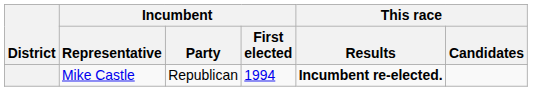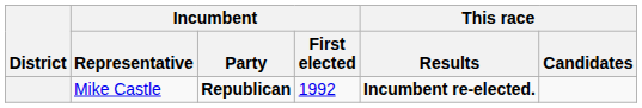Mike Castle | Incumbent / Party: normal -> bold
Mike Castle | Incumbent / First elected: 1994 -> 1992
